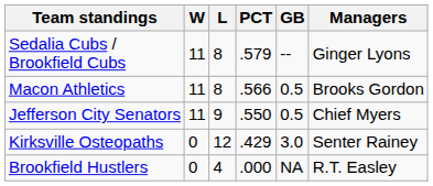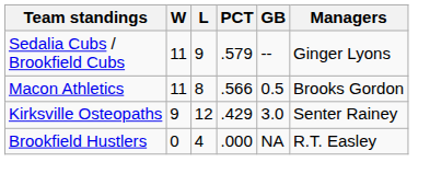Sedalia Cubs / Brookfield Cubs | L: 8 -> 9
- row: Jefferson City Senators | 11 | 9 | .550 | 0.5 | Chief Myers
Kirksville Osteopaths | W: 0 -> 9
